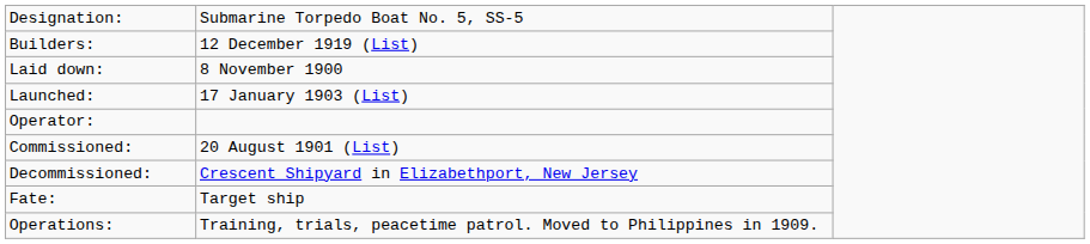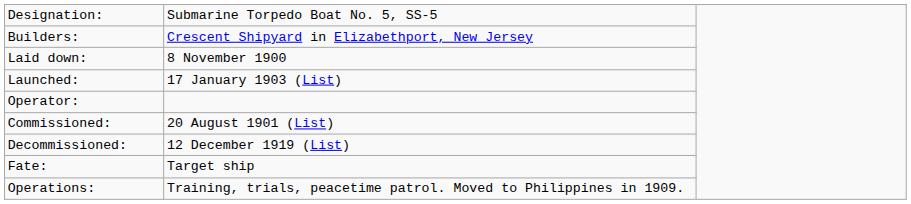Builders: | column 2: 12 December 1919 (List) -> Crescent Shipyard in Elizabethport, New Jersey
Decommissioned: | column 2: Crescent Shipyard in Elizabethport, New Jersey -> 12 December 1919 (List)
